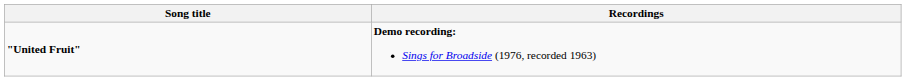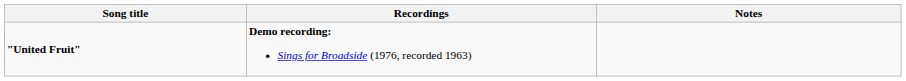+ column: Notes
